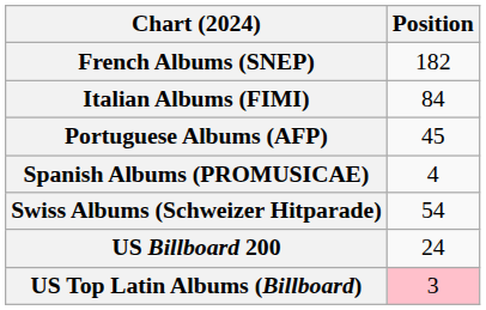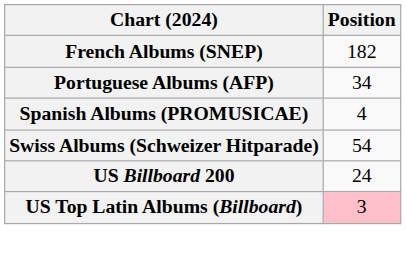- row: Italian Albums (FIMI) | 84
Portuguese Albums (AFP) | Position: 45 -> 34
